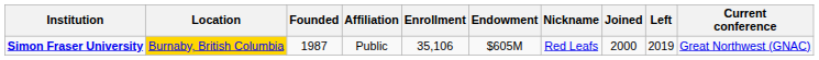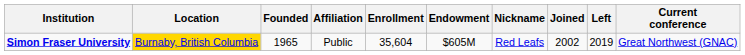Simon Fraser University | Founded: 1987 -> 1965
Simon Fraser University | Enrollment: 35,106 -> 35,604
Simon Fraser University | Joined: 2000 -> 2002
